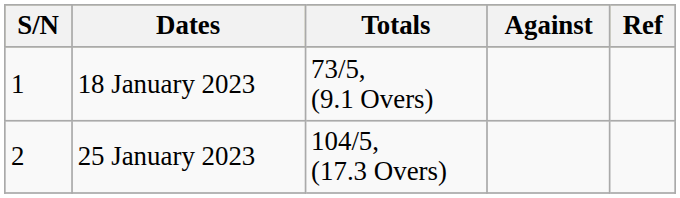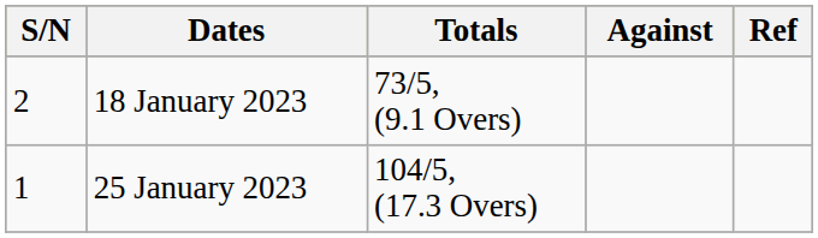18 January 2023 | S/N: 1 -> 2
25 January 2023 | S/N: 2 -> 1
